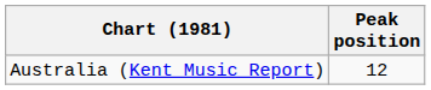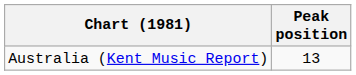Australia (Kent Music Report) | Peak position: 12 -> 13
